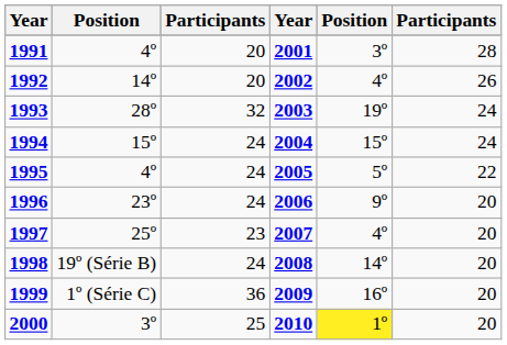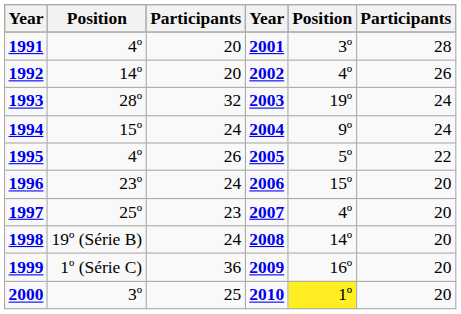1994 | column 5: 15º -> 9º
1995 | column 3: 24 -> 26
1996 | column 5: 9º -> 15º
